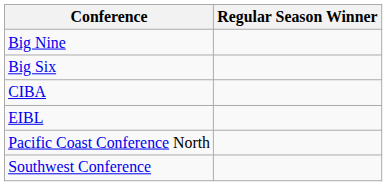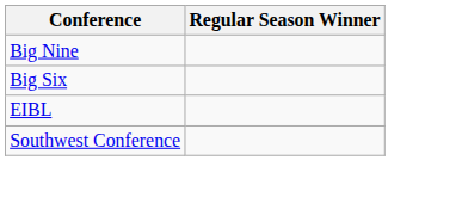- row: CIBA
- row: Pacific Coast Conference North
